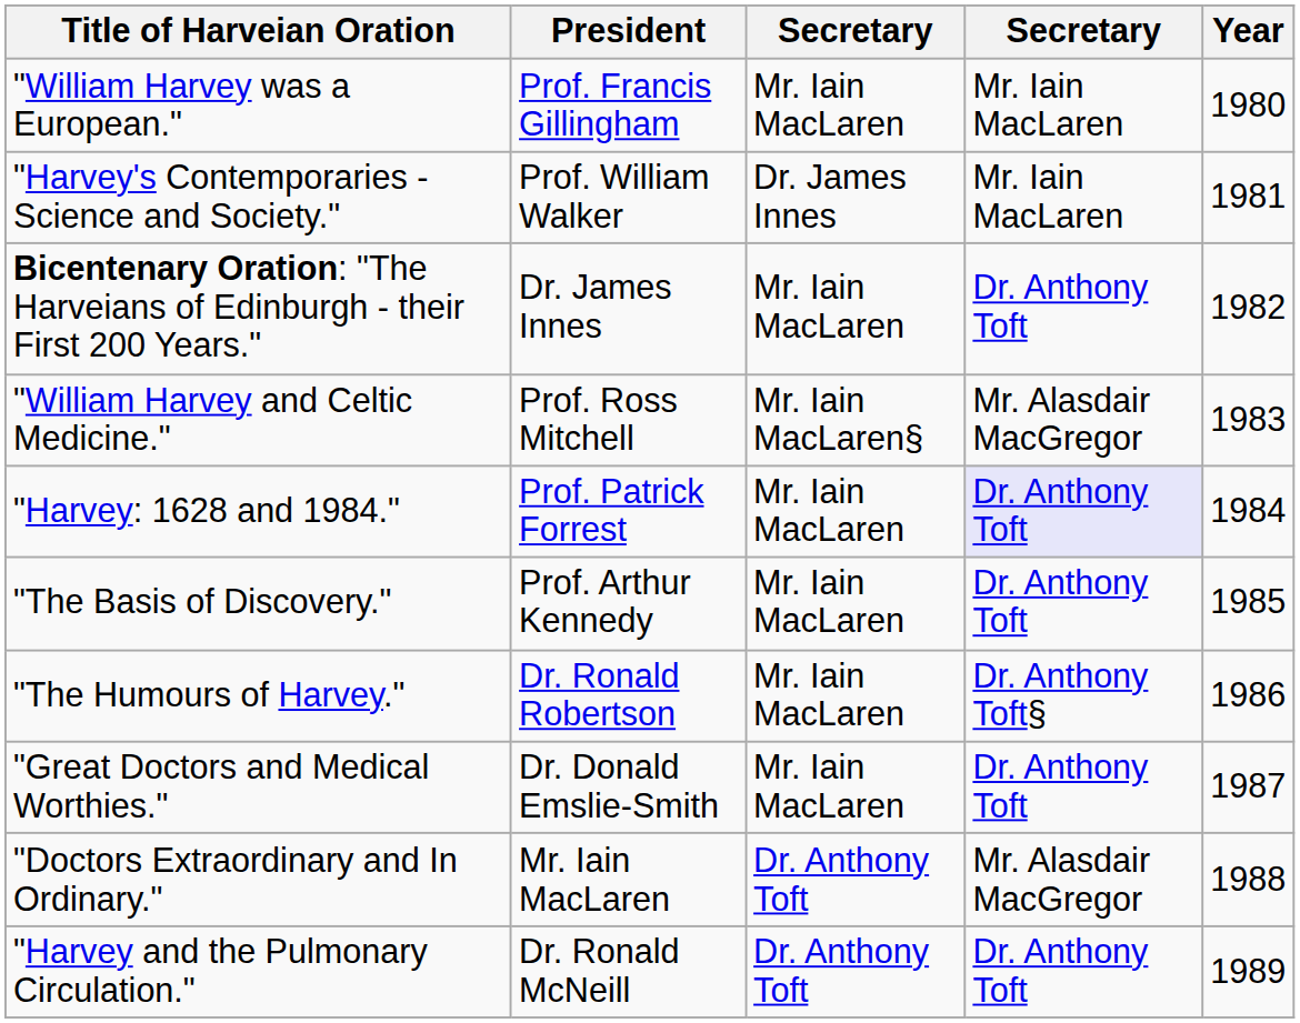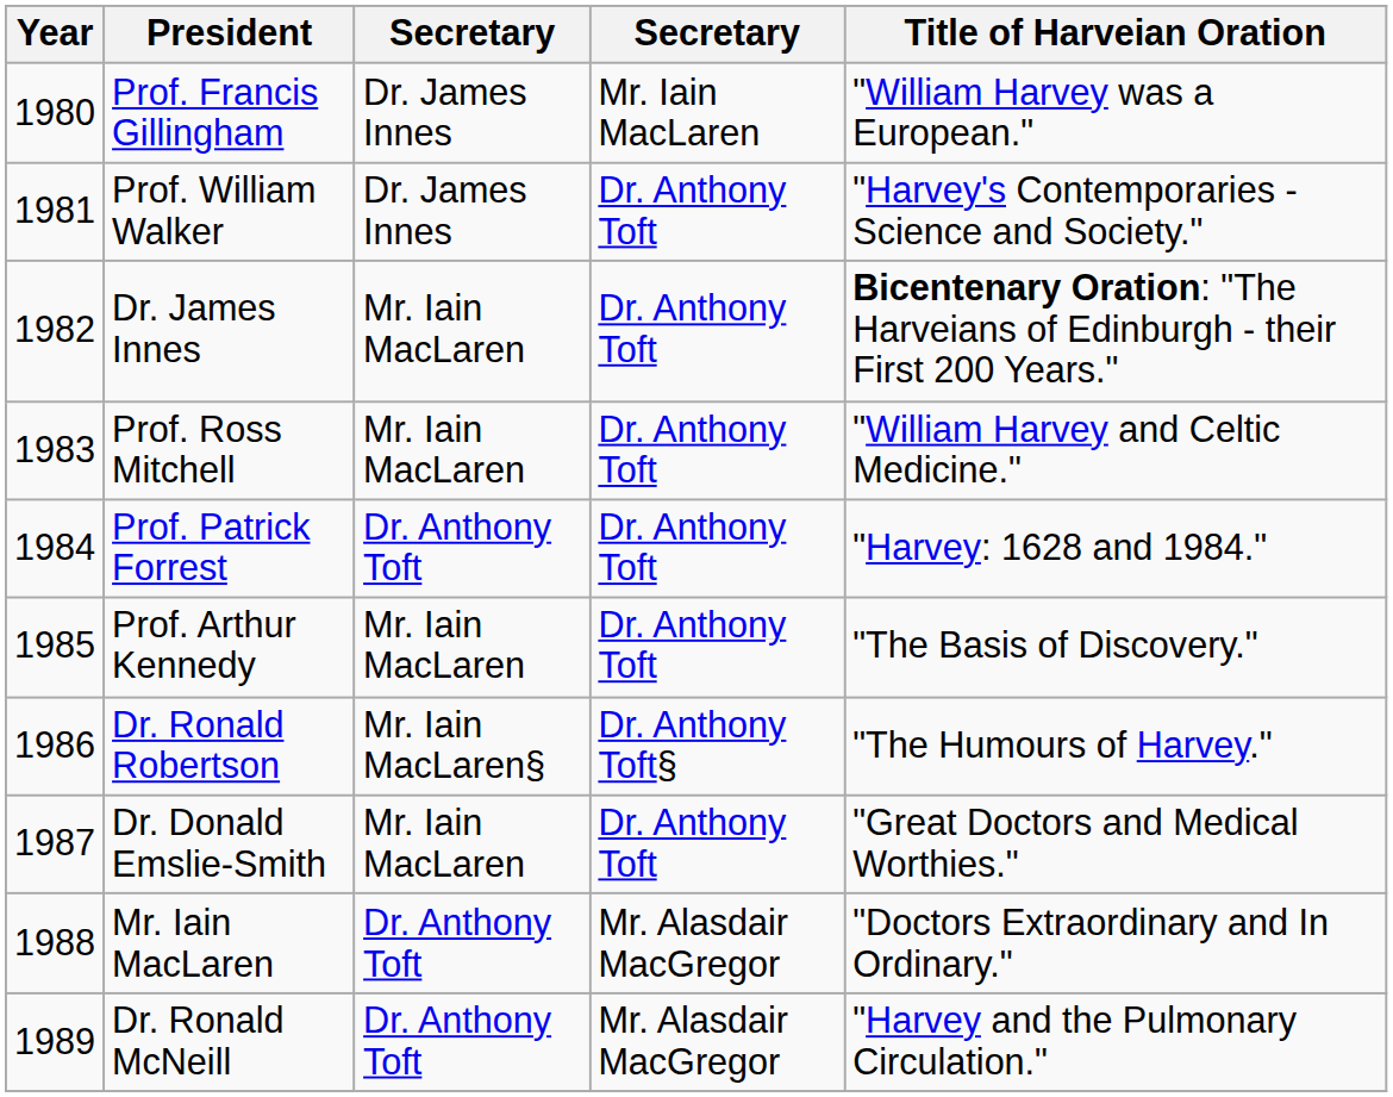columns swapped: Year <-> Title of Harveian Oration
Prof. Francis Gillingham | column 3: Mr. Iain MacLaren -> Dr. James Innes
Prof. William Walker | column 4: Mr. Iain MacLaren -> Dr. Anthony Toft
Prof. Ross Mitchell | column 3: Mr. Iain MacLaren§ -> Mr. Iain MacLaren
Prof. Ross Mitchell | column 4: Mr. Alasdair MacGregor -> Dr. Anthony Toft
Prof. Patrick Forrest | column 3: Mr. Iain MacLaren -> Dr. Anthony Toft
Prof. Patrick Forrest | column 4: lavender background -> no background
Dr. Ronald Robertson | column 3: Mr. Iain MacLaren -> Mr. Iain MacLaren§
Dr. Ronald McNeill | column 4: Dr. Anthony Toft -> Mr. Alasdair MacGregor
